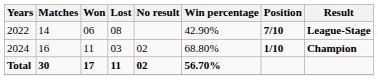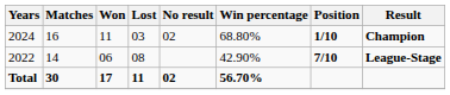rows swapped: 2022 <-> 2024
